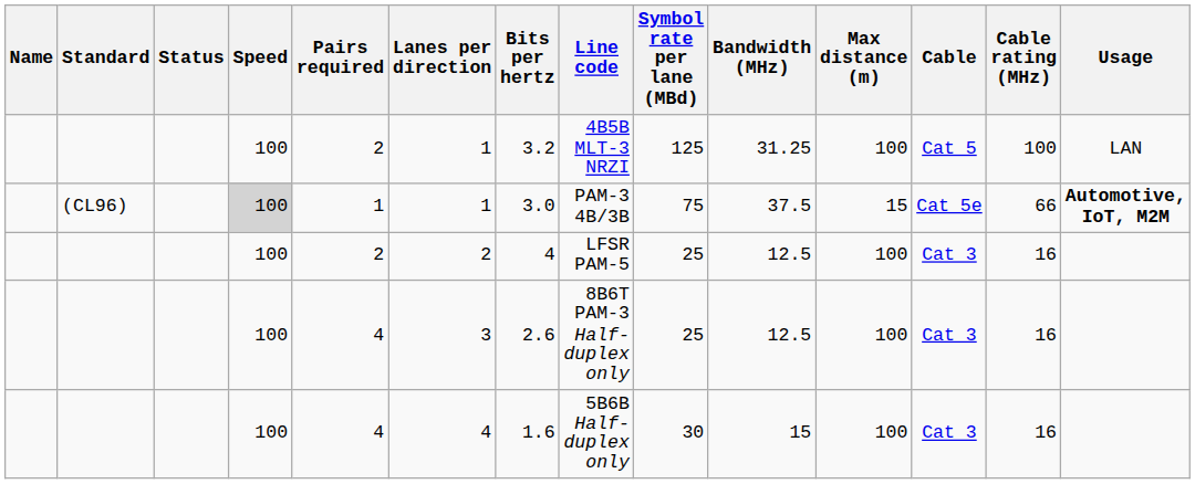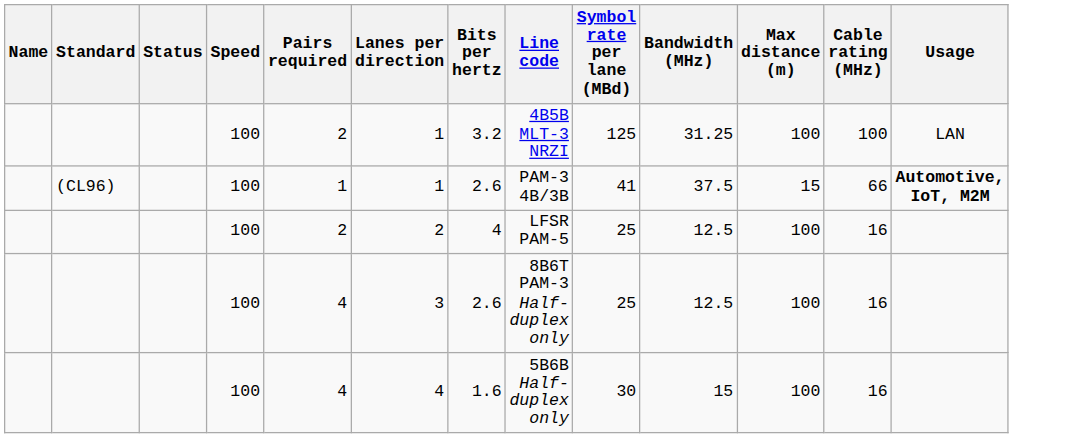- column: Cable | Cat 5 | Cat 5e | Cat 3 | Cat 3 | Cat 3
(CL96) | Speed: lightgrey background -> no background
(CL96) | Bits per hertz: 3.0 -> 2.6
(CL96) | Symbol rate per lane (MBd): 75 -> 41
